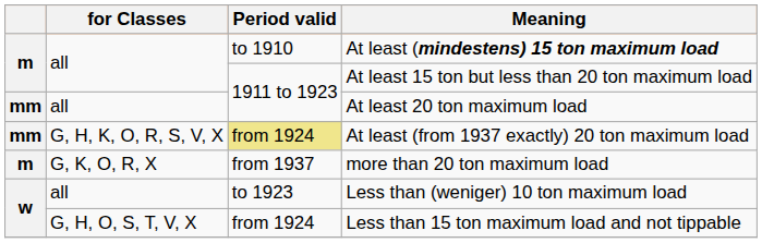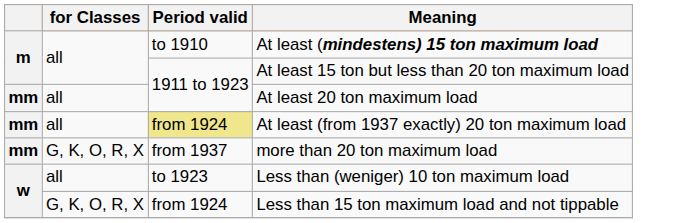At least (from 1937 exactly) 20 ton maximum load | for Classes: G, H, K, O, R, S, V, X -> all
more than 20 ton maximum load | column 1: m -> mm
Less than 15 ton maximum load and not tippable | for Classes: G, H, O, S, T, V, X -> G, K, O, R, X
